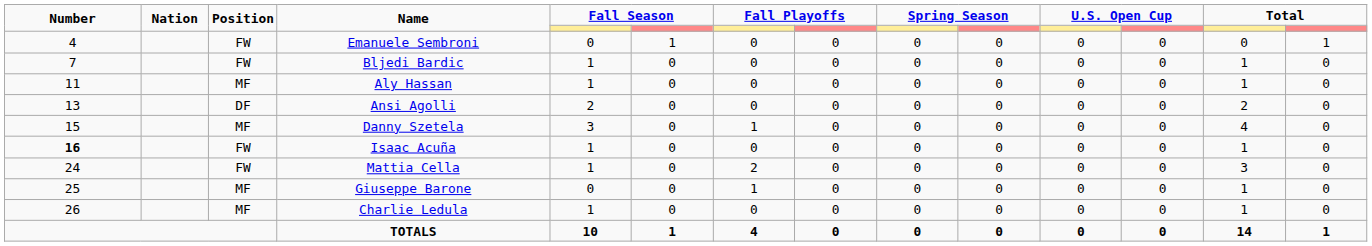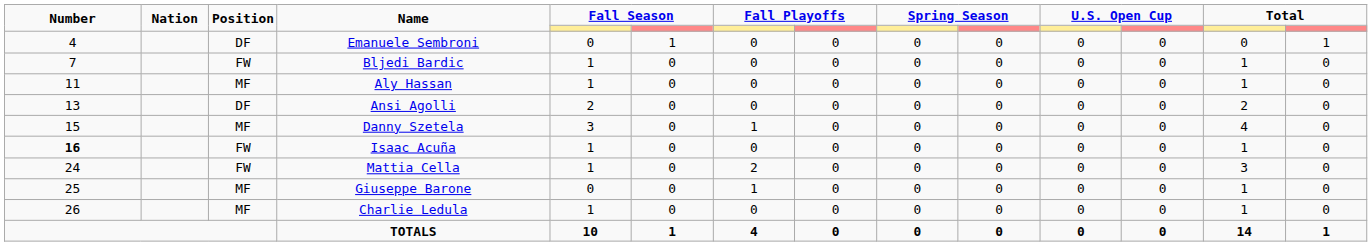Emanuele Sembroni | Position: FW -> DF
